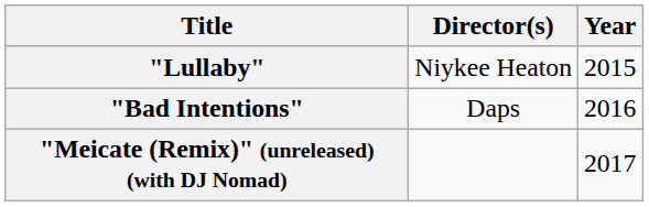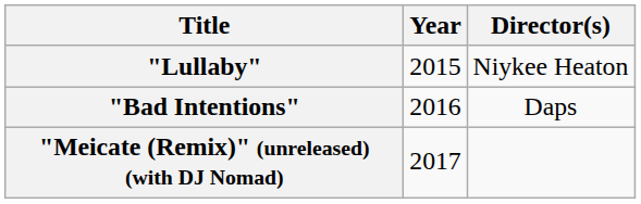columns swapped: Year <-> Director(s)
